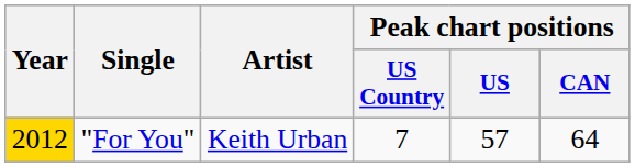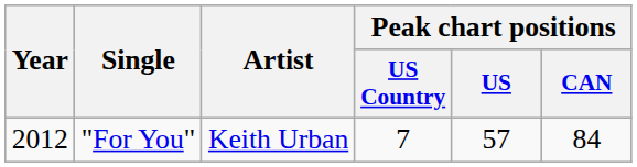"For You" | Year: gold background -> no background
"For You" | Peak chart positions / CAN: 64 -> 84
